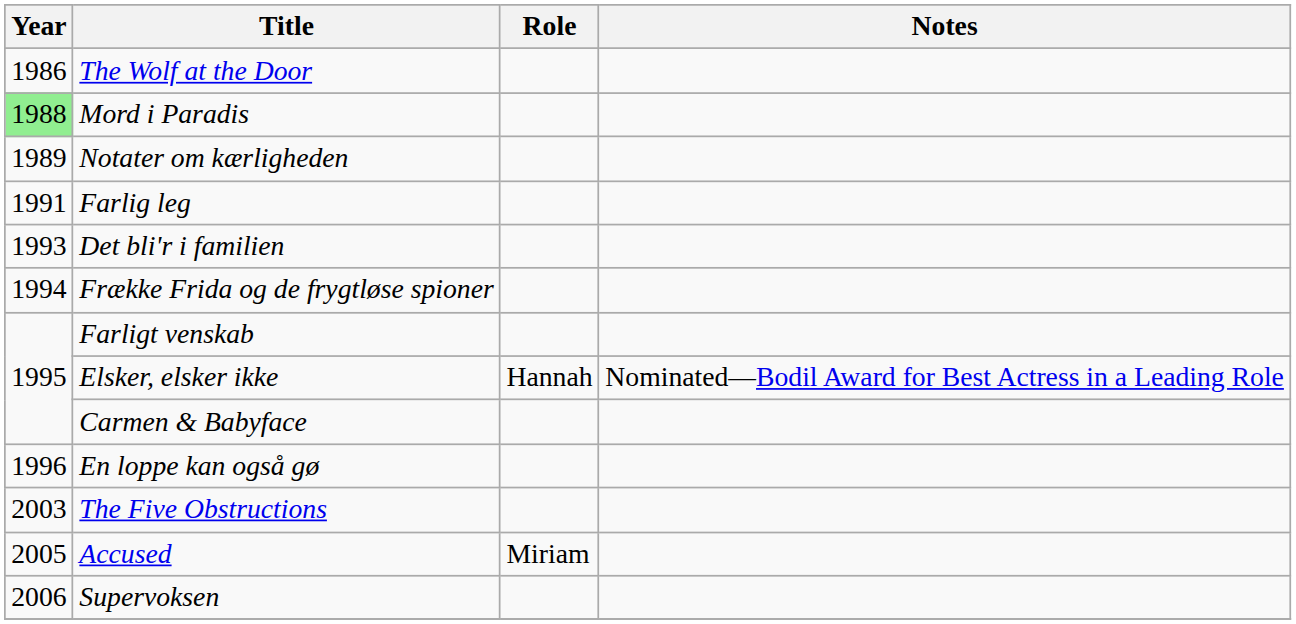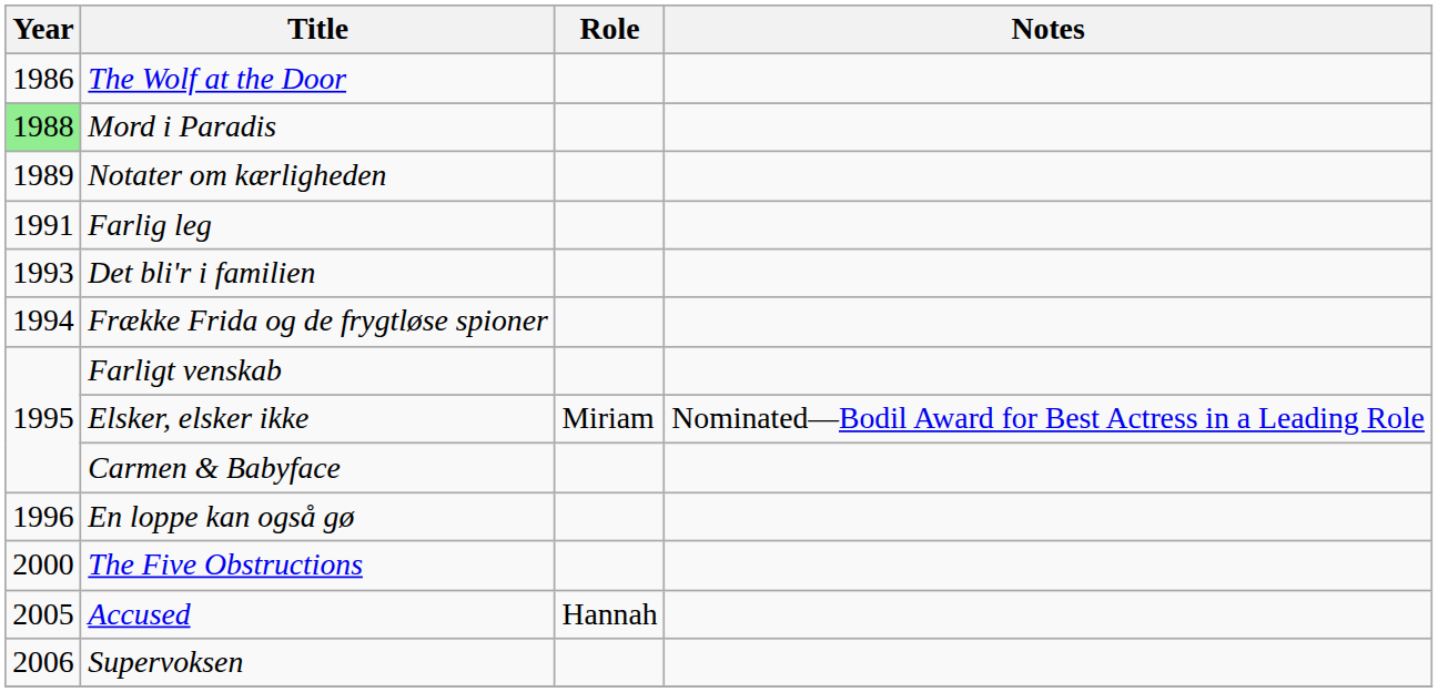Elsker, elsker ikke | Role: Hannah -> Miriam
The Five Obstructions | Year: 2003 -> 2000
Accused | Role: Miriam -> Hannah
